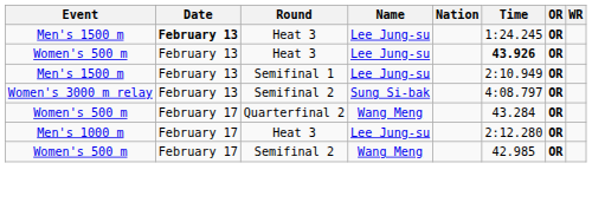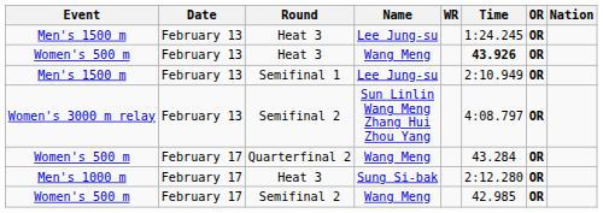columns swapped: Nation <-> WR
Men's 1500 m / Heat 3 | Date: bold -> normal
Women's 500 m / Heat 3 | Name: Lee Jung-su -> Wang Meng
Women's 3000 m relay | Name: Sung Si-bak -> Sun Linlin Wang Meng Zhang Hui Zhou Yang
Men's 1000 m | Name: Lee Jung-su -> Sung Si-bak
